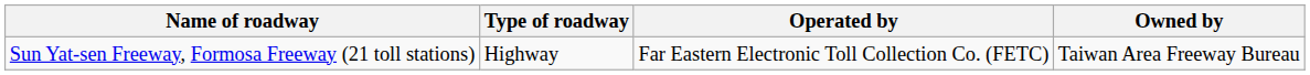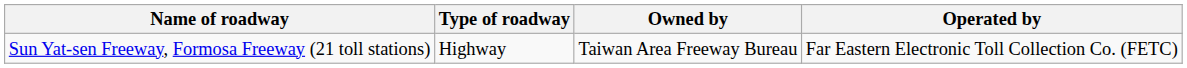columns swapped: Owned by <-> Operated by
